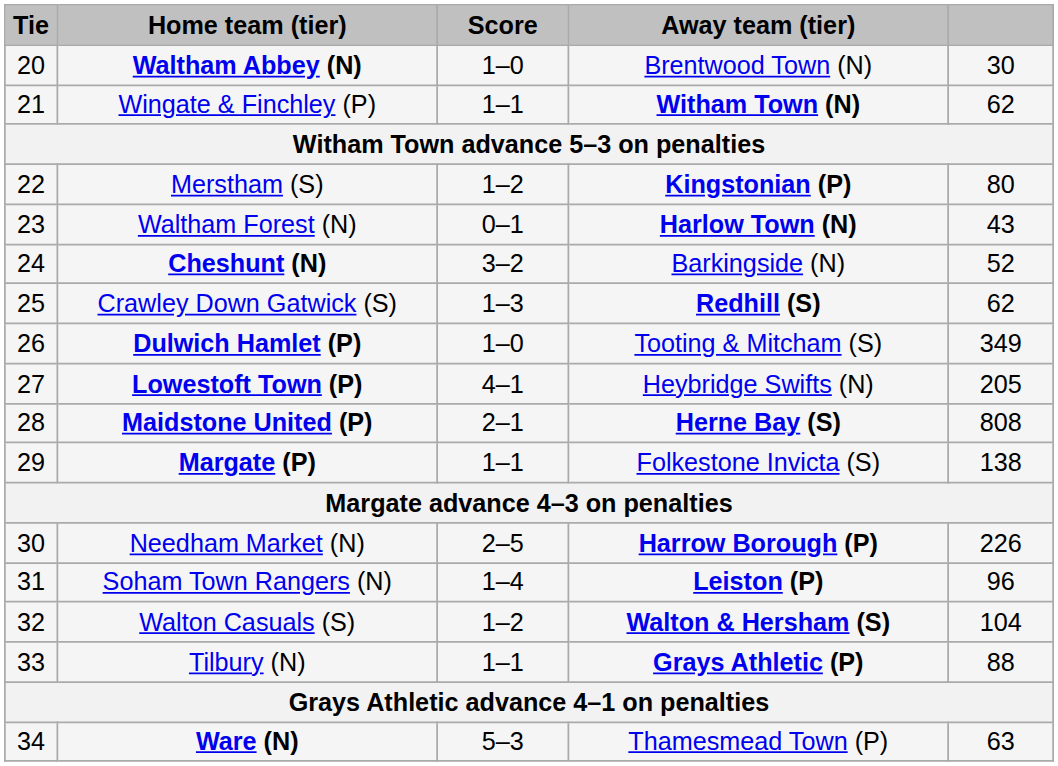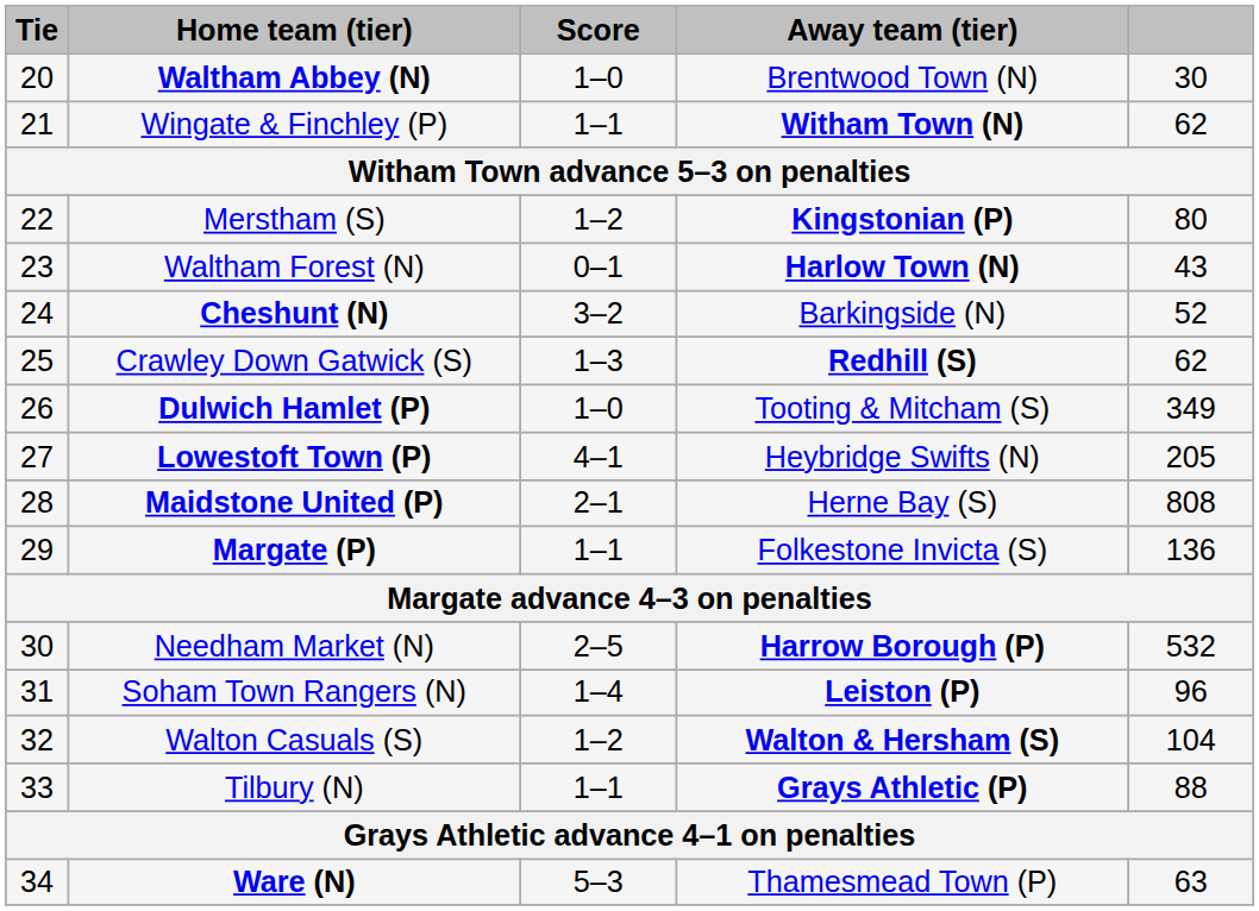Maidstone United (P) | Away team (tier): bold -> normal
Margate (P) | column 5: 138 -> 136
Needham Market (N) | column 5: 226 -> 532
